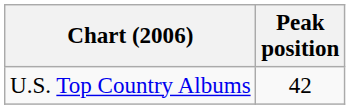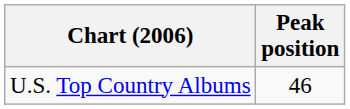U.S. Top Country Albums | Peak position: 42 -> 46
